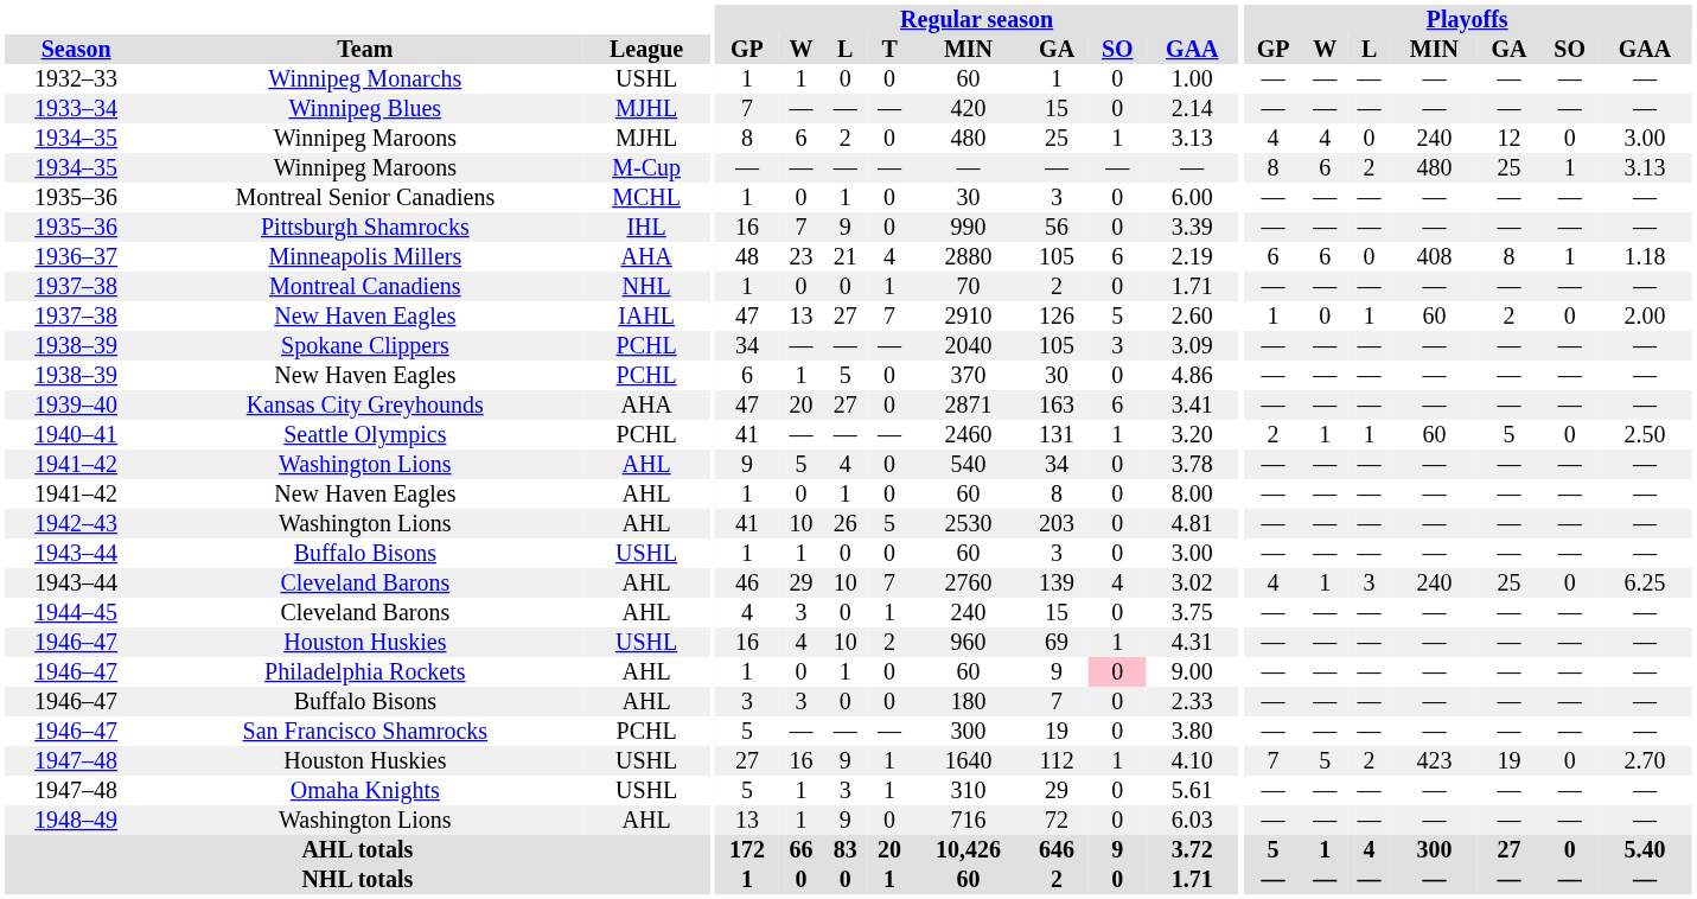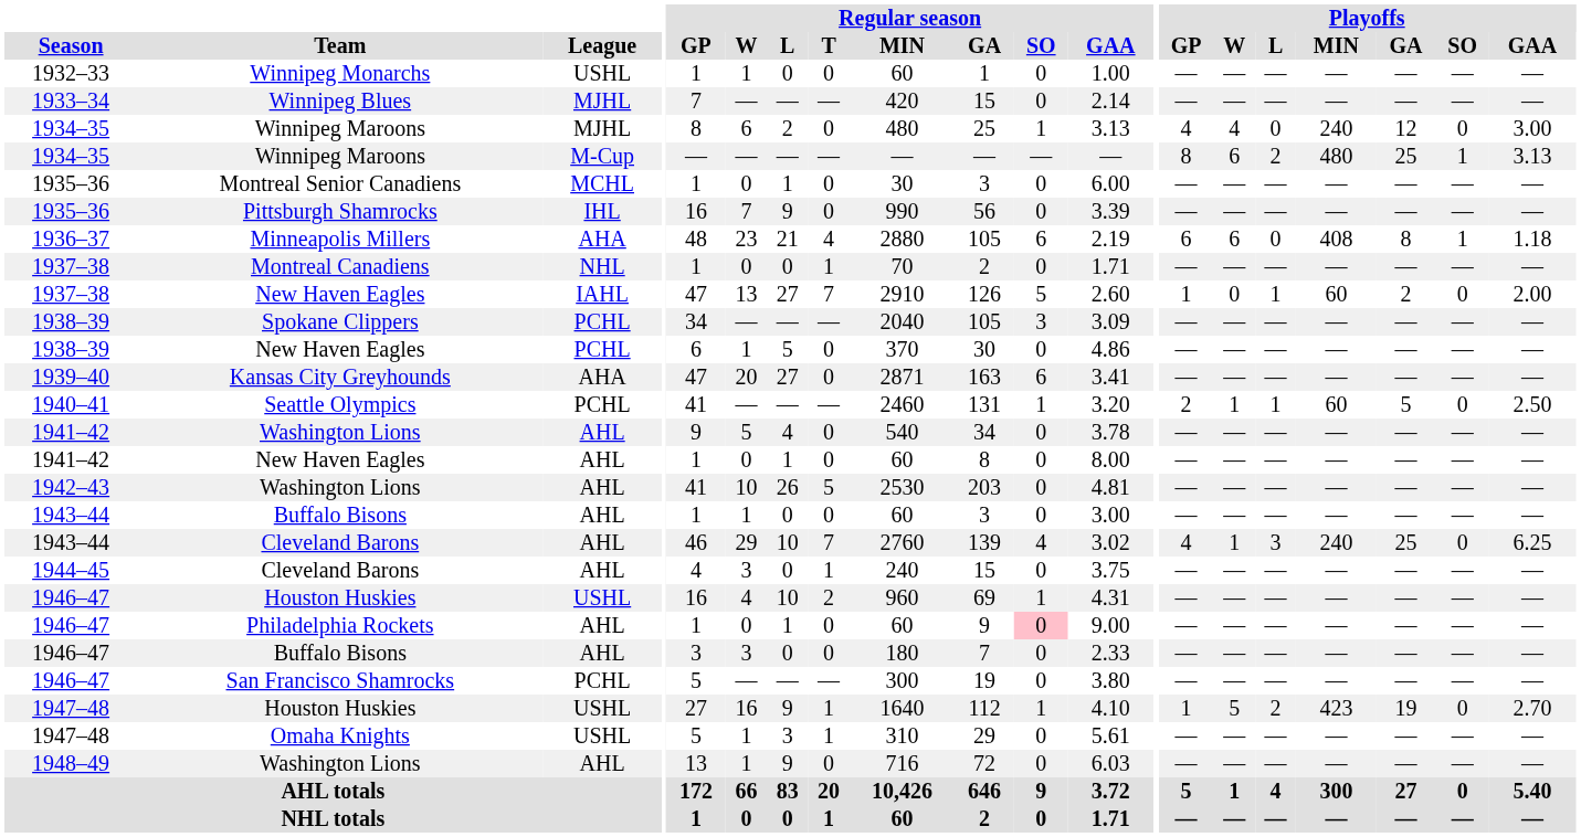1943–44 / Buffalo Bisons | League: USHL -> AHL
1947–48 / Houston Huskies | Playoffs / GP: 7 -> 1
